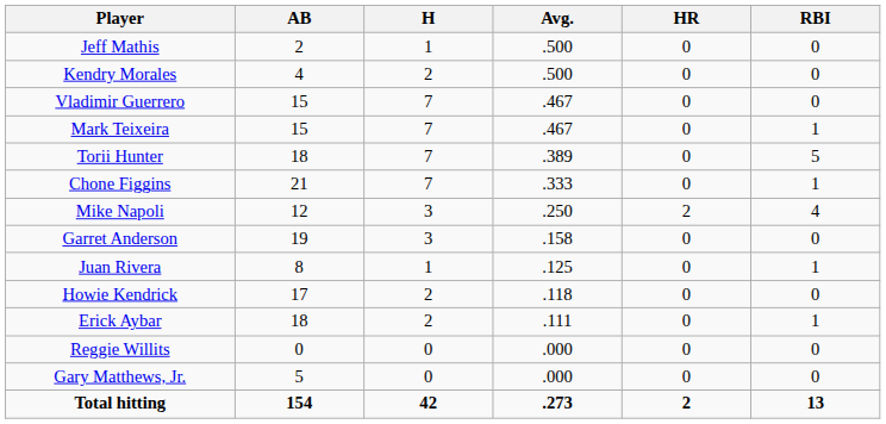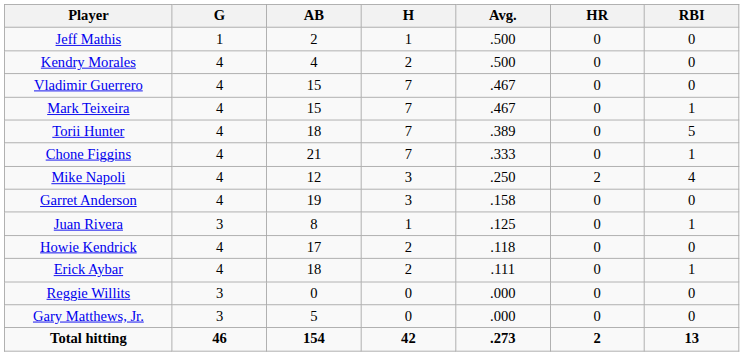+ column: G | 1 | 4 | 4 | 4 | 4 | 4 | 4 | 4 | 3 | 4 | 4 | 3 | 3 | 46
